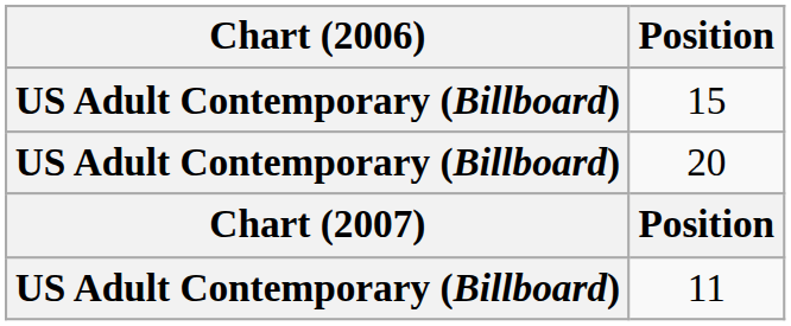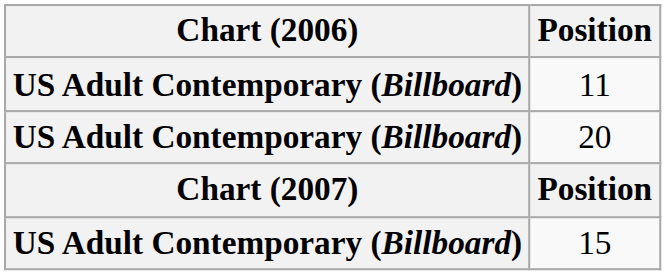rows swapped: 15 <-> 11
